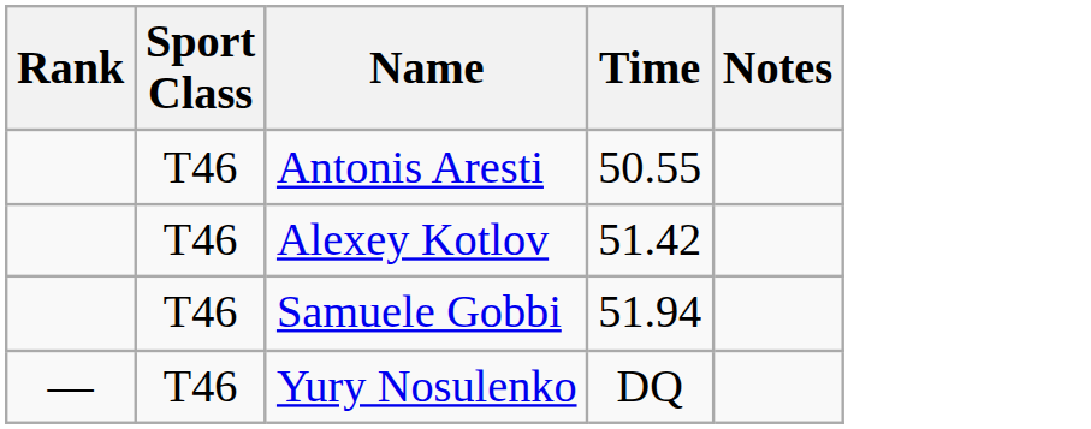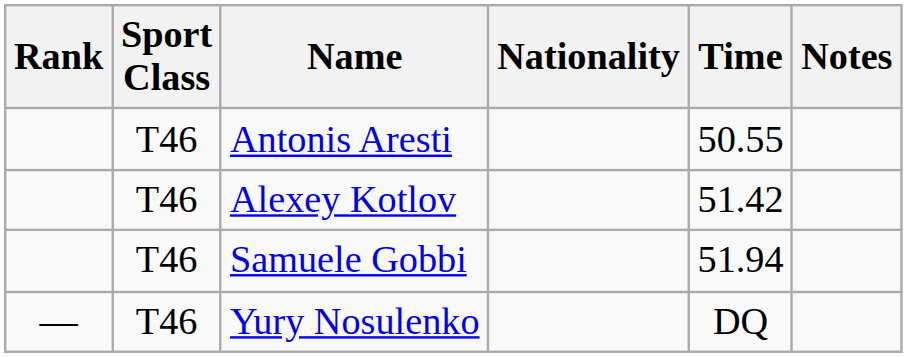+ column: Nationality
